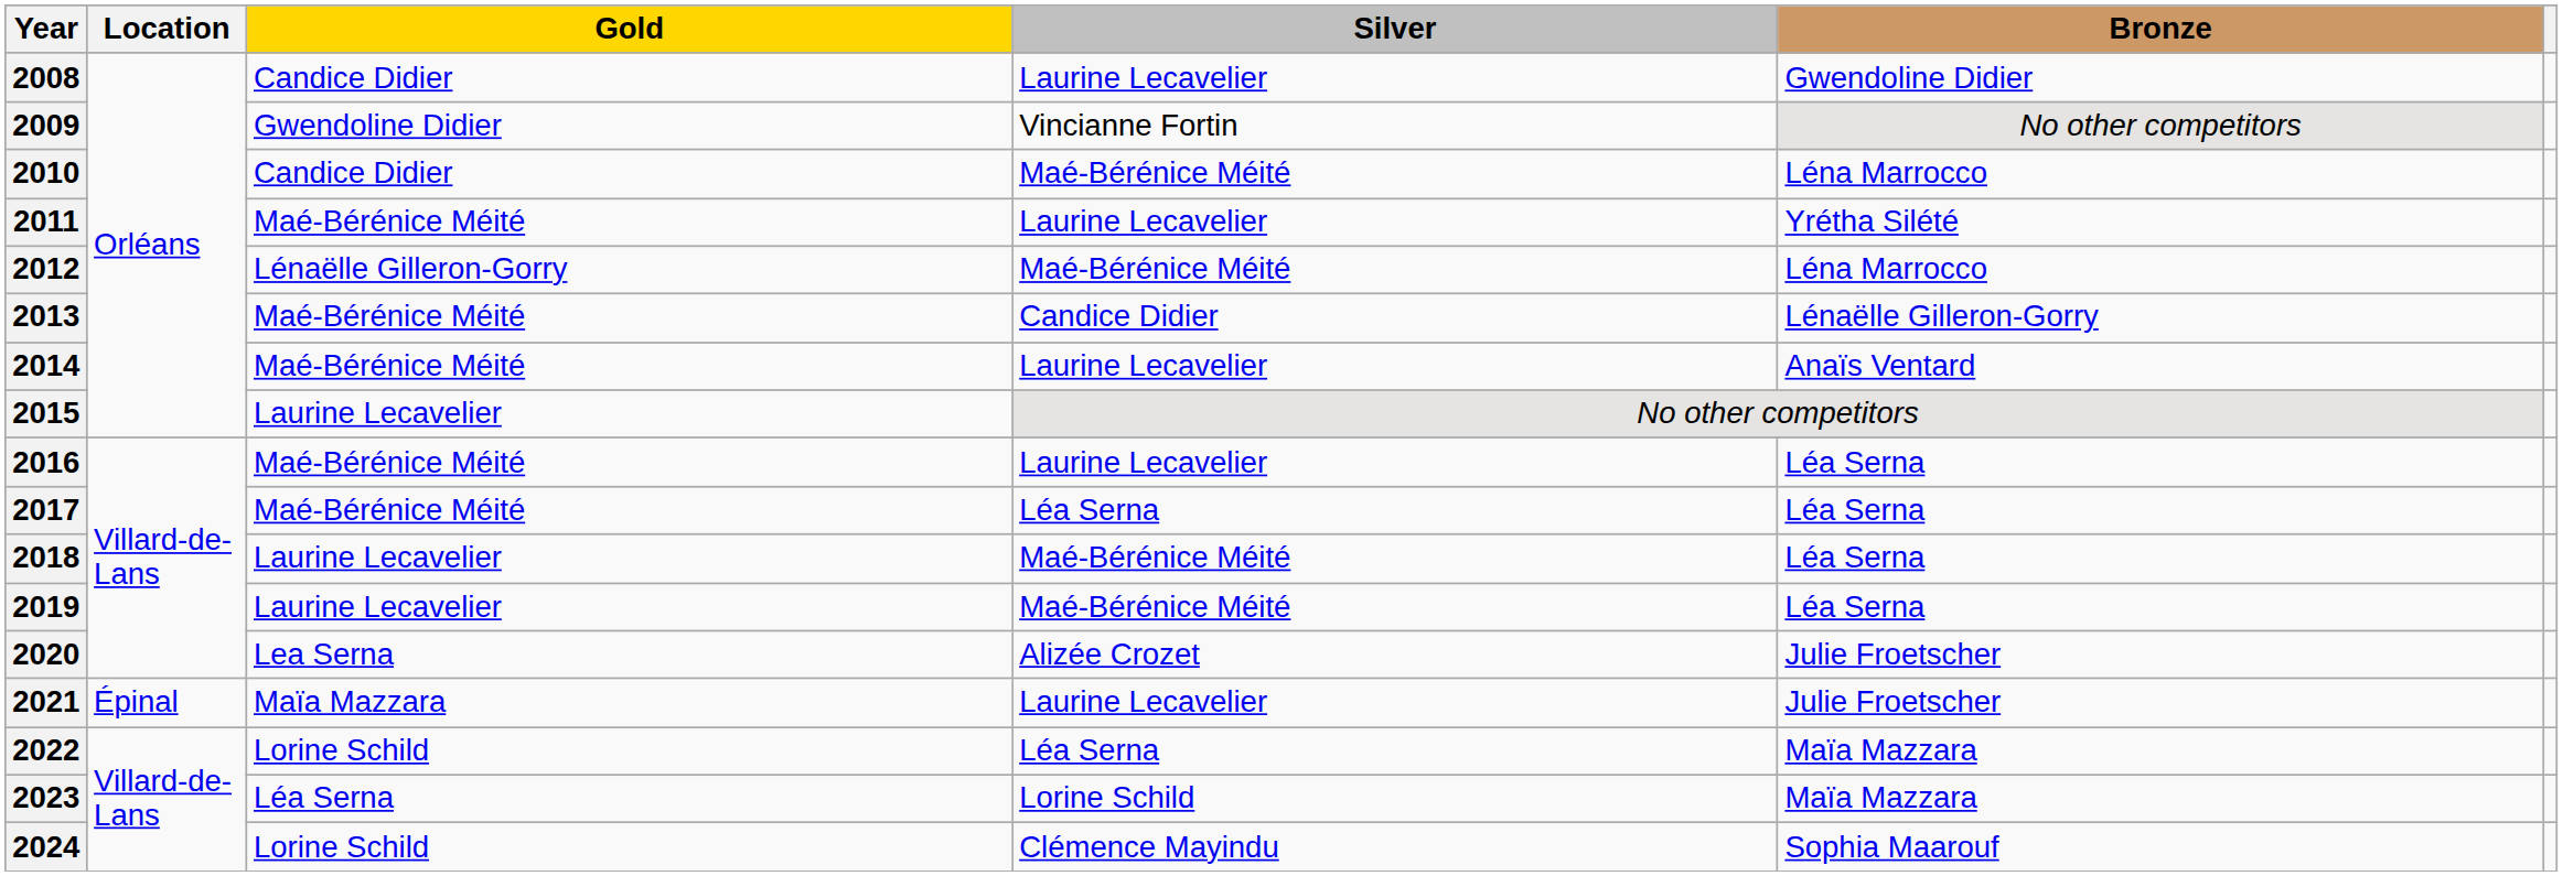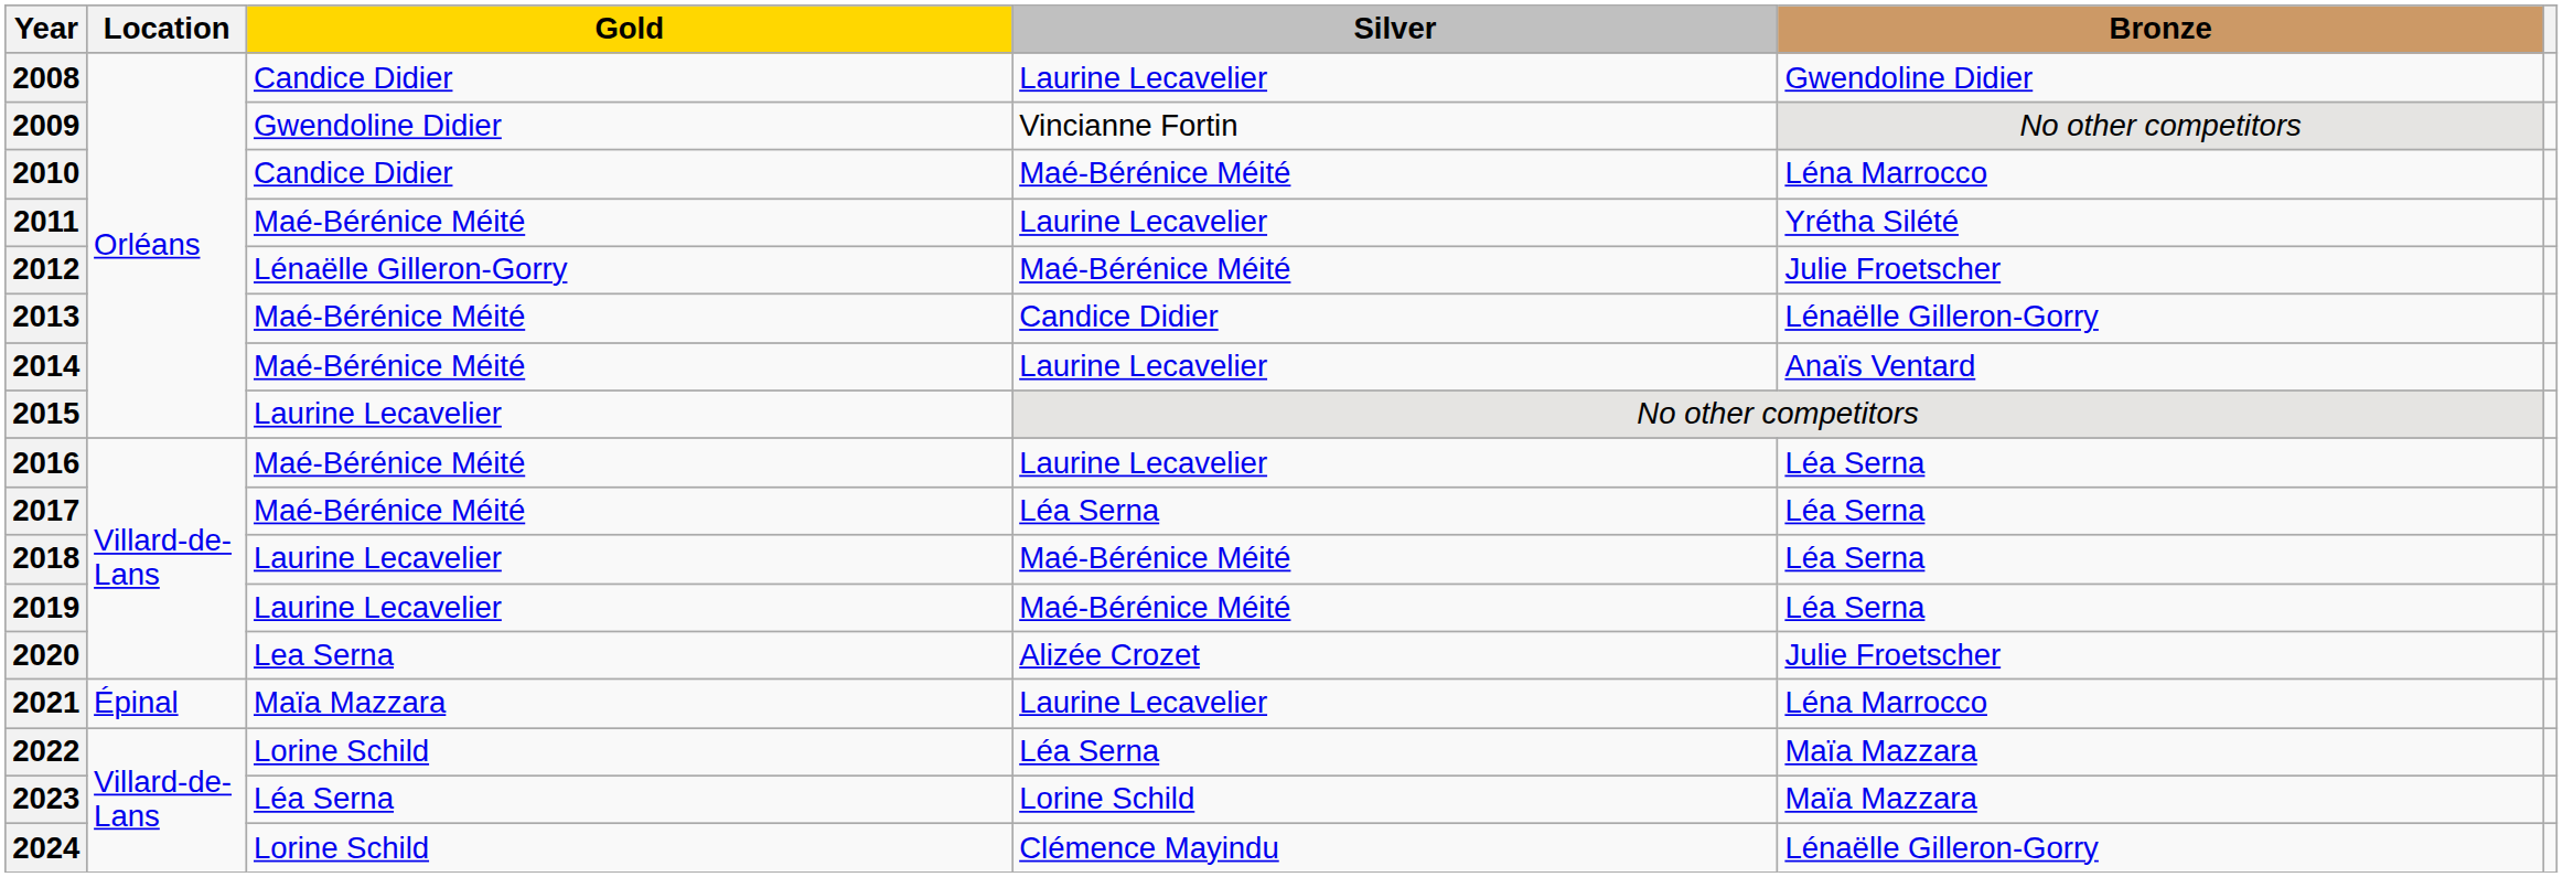2012 | Bronze: Léna Marrocco -> Julie Froetscher
2021 | Bronze: Julie Froetscher -> Léna Marrocco
2024 | Bronze: Sophia Maarouf -> Lénaëlle Gilleron-Gorry
